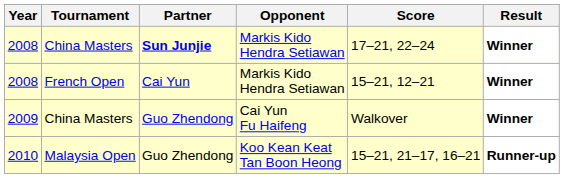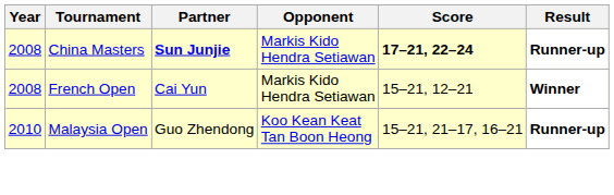2008 / China Masters | Score: normal -> bold
2008 / China Masters | Result: Winner -> Runner-up
- row: 2009 | China Masters | Guo Zhendong | Cai Yun Fu Haifeng | Walkover | Winner
